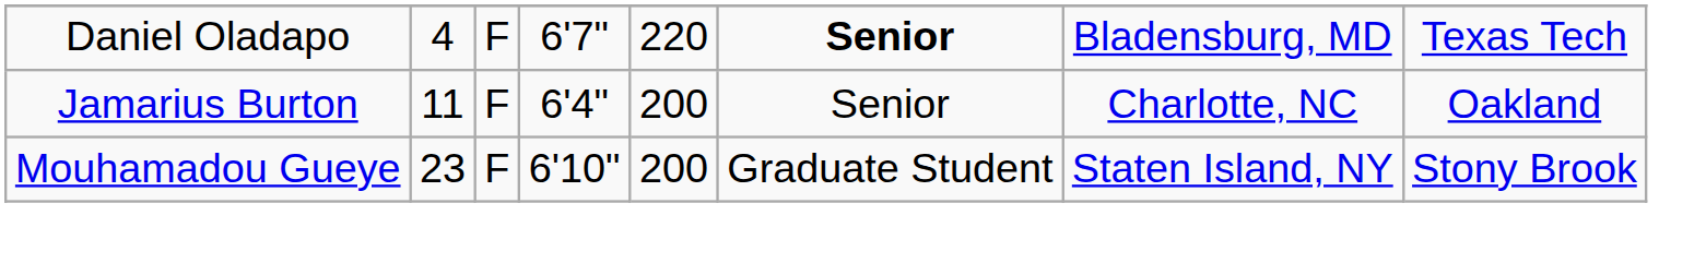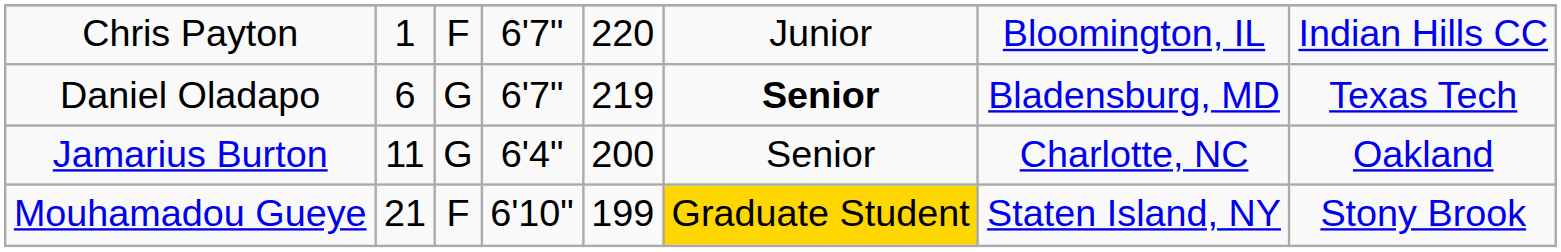+ row: Chris Payton | 1 | F | 6'7" | 220 | Junior | Bloomington, IL | Indian Hills CC
Daniel Oladapo | column 2: 4 -> 6
Daniel Oladapo | column 3: F -> G
Daniel Oladapo | column 5: 220 -> 219
Jamarius Burton | column 3: F -> G
Mouhamadou Gueye | column 2: 23 -> 21
Mouhamadou Gueye | column 5: 200 -> 199
Mouhamadou Gueye | column 6: no background -> gold background
